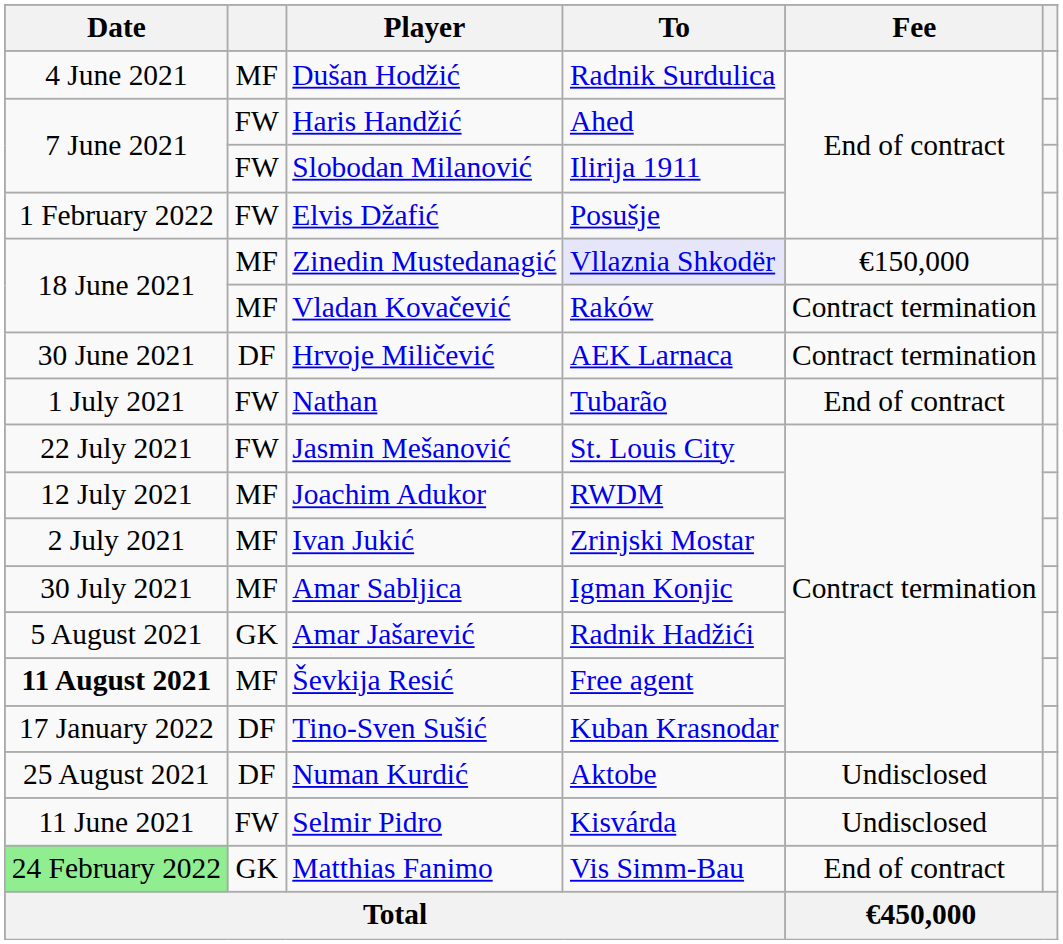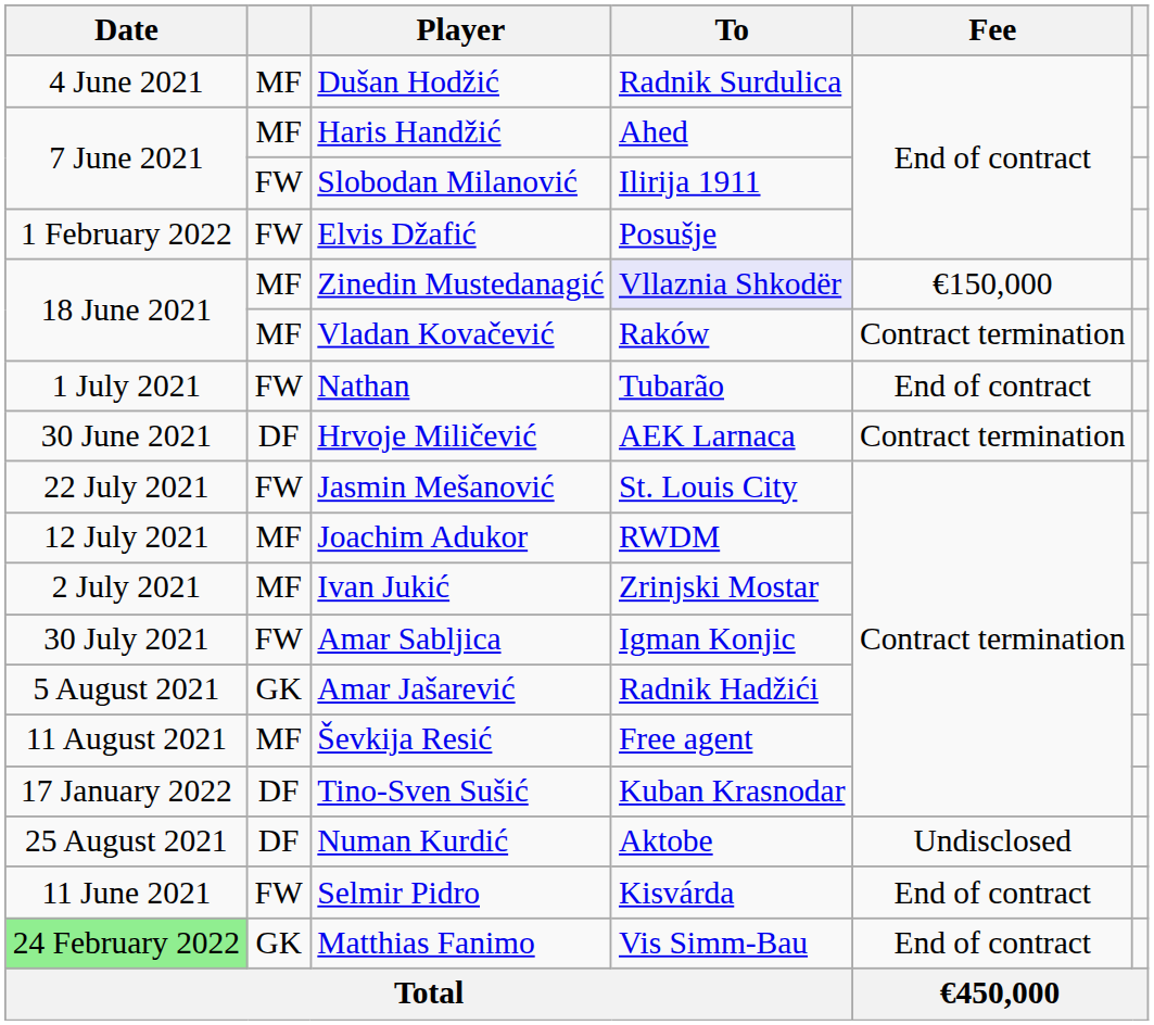Haris Handžić | column 2: FW -> MF
rows swapped: Hrvoje Miličević <-> Nathan
Amar Sabljica | column 2: MF -> FW
Ševkija Resić | Date: bold -> normal
Selmir Pidro | Fee: Undisclosed -> End of contract
